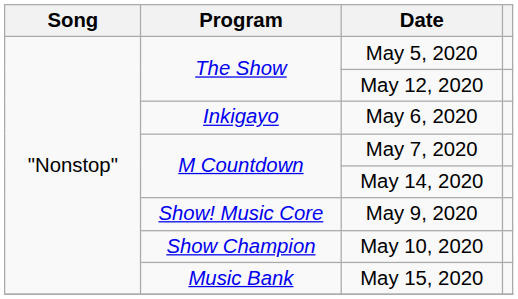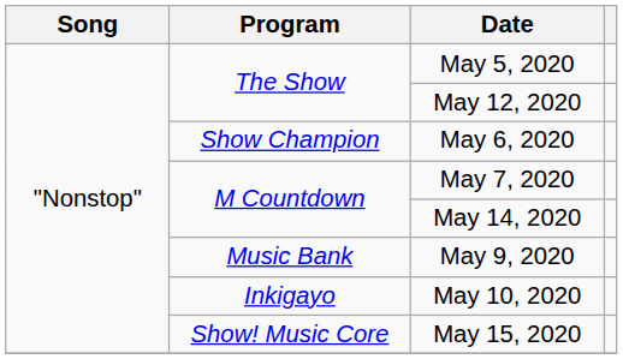May 6, 2020 | Program: Inkigayo -> Show Champion
May 9, 2020 | Program: Show! Music Core -> Music Bank
May 10, 2020 | Program: Show Champion -> Inkigayo
May 15, 2020 | Program: Music Bank -> Show! Music Core
